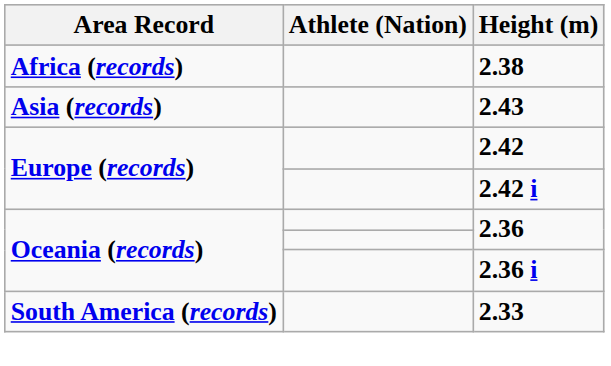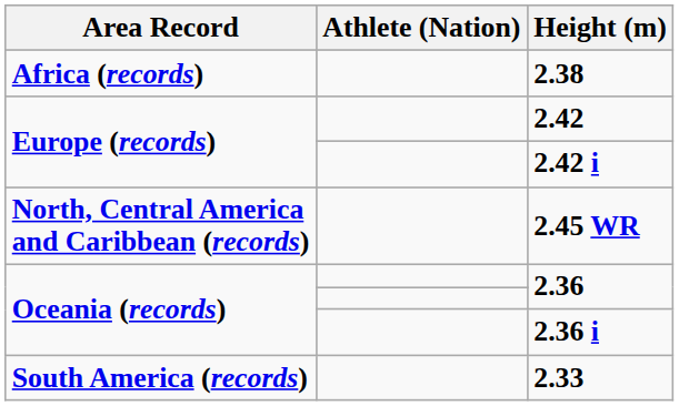- row: Asia (records) | 2.43
+ row: North, Central America and Caribbean (records) | 2.45 WR
